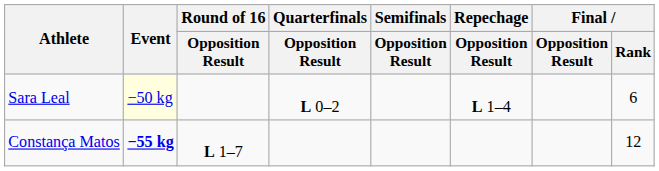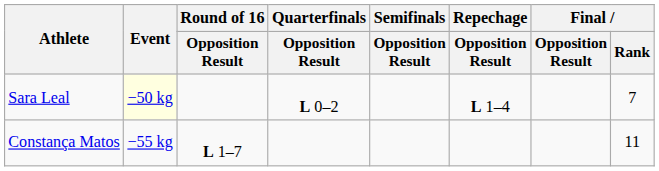Sara Leal | Final / Rank: 6 -> 7
Constança Matos | Event: bold -> normal
Constança Matos | Final / Rank: 12 -> 11
